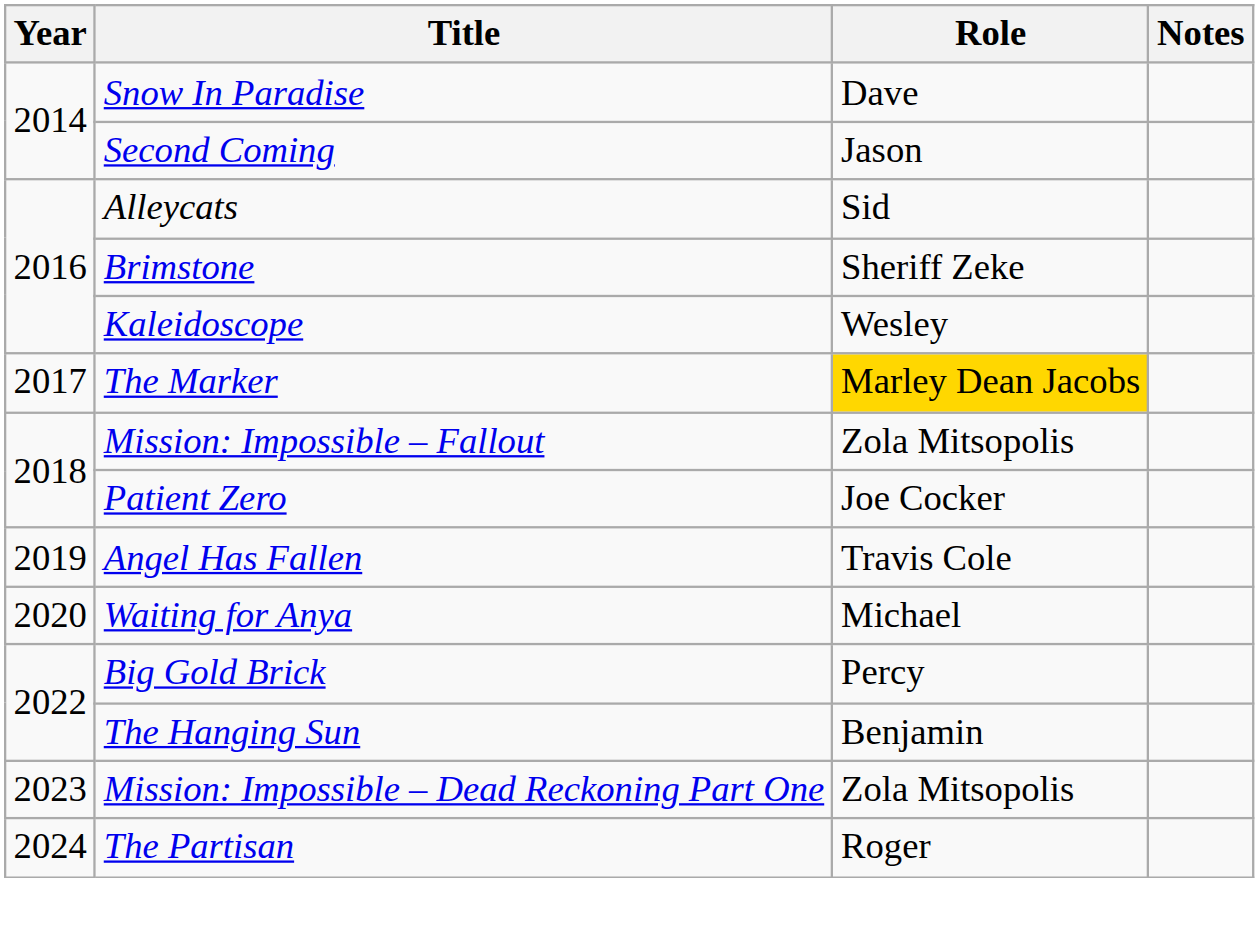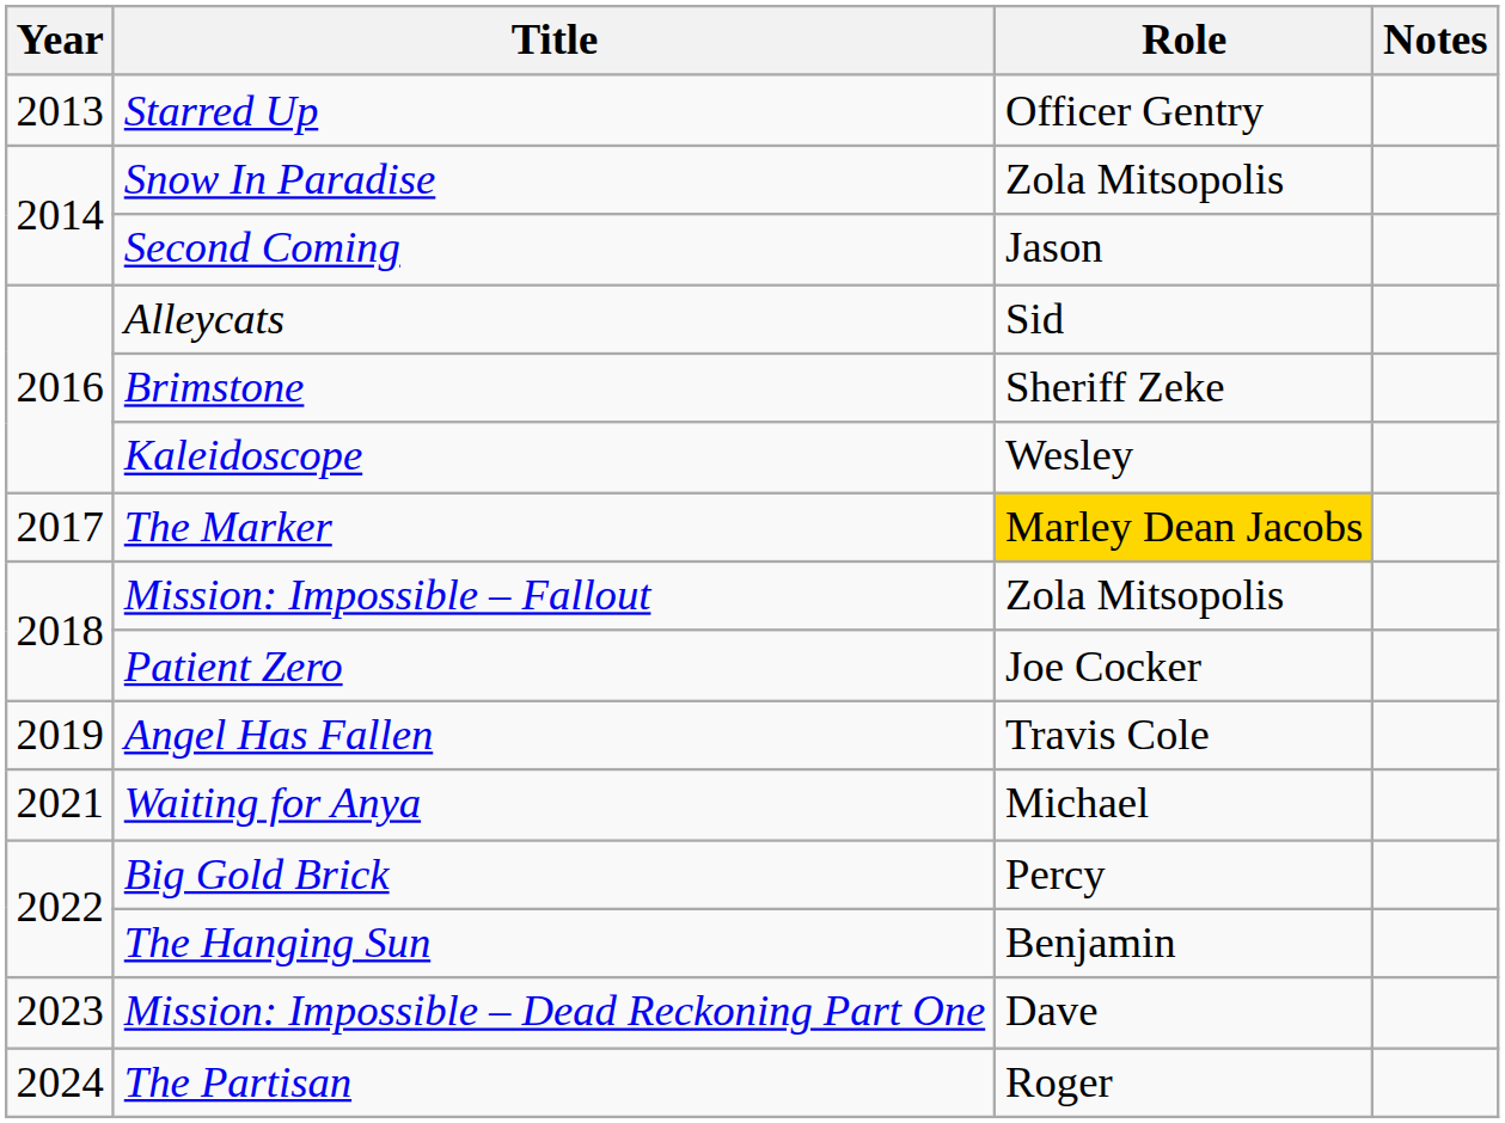+ row: 2013 | Starred Up | Officer Gentry
Snow In Paradise | Role: Dave -> Zola Mitsopolis
Waiting for Anya | Year: 2020 -> 2021
Mission: Impossible – Dead Reckoning Part One | Role: Zola Mitsopolis -> Dave
